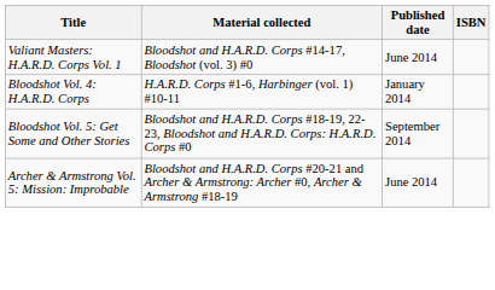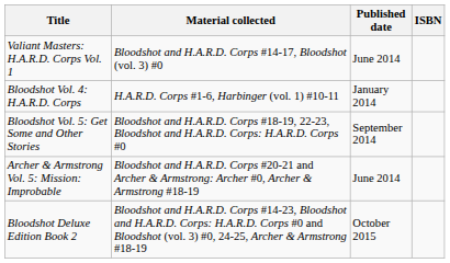+ row: Bloodshot Deluxe Edition Book 2 | Bloodshot and H.A.R.D. Corps #14-23, Bloodshot and H.A.R.D. Corps: H.A.R.D. Corps #0 and Bloodshot (vol. 3) #0, 24-25, Archer & Armstrong #18-19 | October 2015
